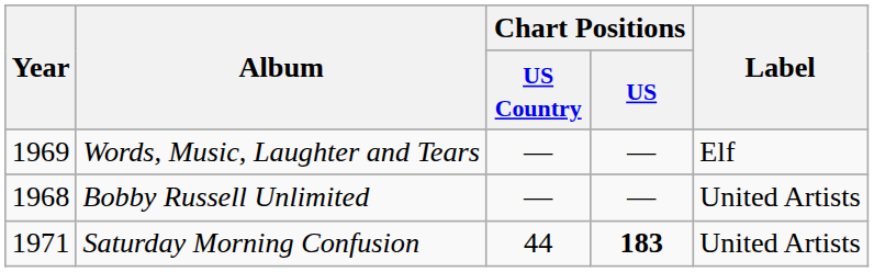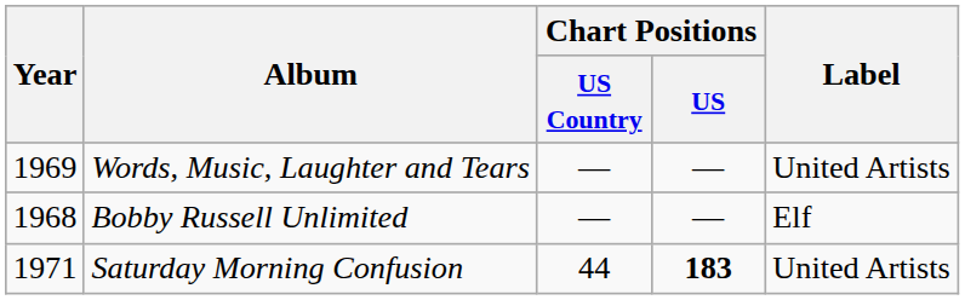Words, Music, Laughter and Tears | Label: Elf -> United Artists
Bobby Russell Unlimited | Label: United Artists -> Elf
